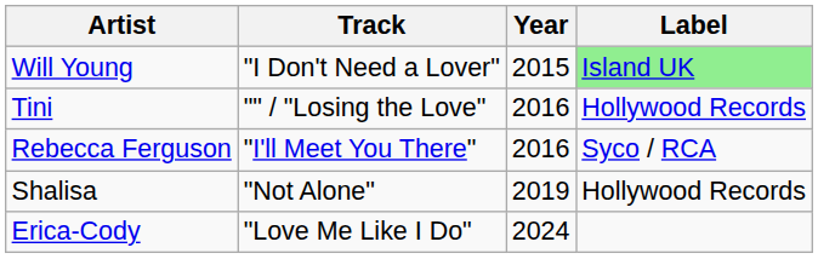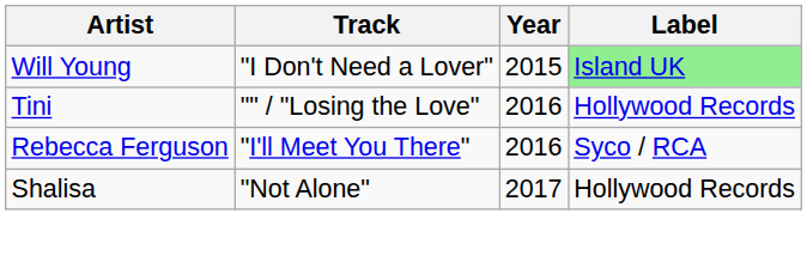Shalisa | Year: 2019 -> 2017
- row: Erica-Cody | "Love Me Like I Do" | 2024
